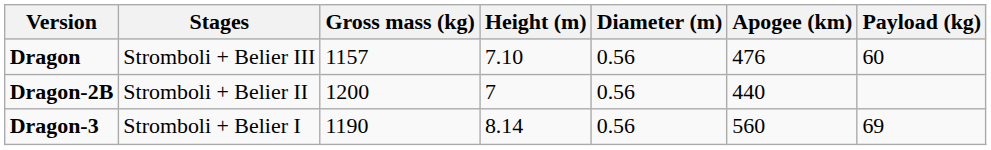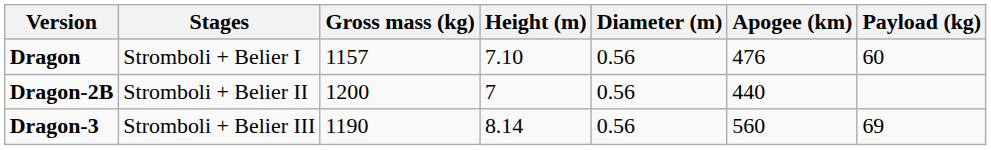Dragon | Stages: Stromboli + Belier III -> Stromboli + Belier I
Dragon-3 | Stages: Stromboli + Belier I -> Stromboli + Belier III
